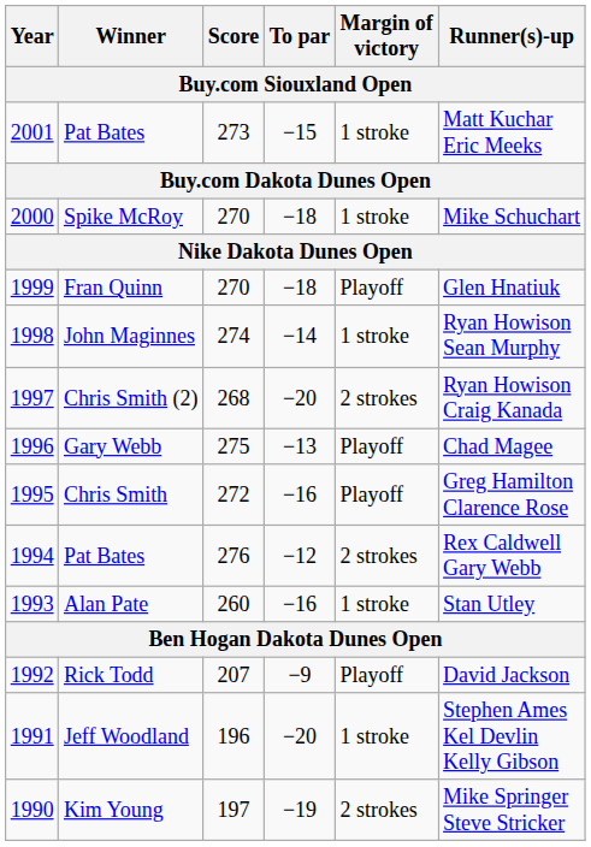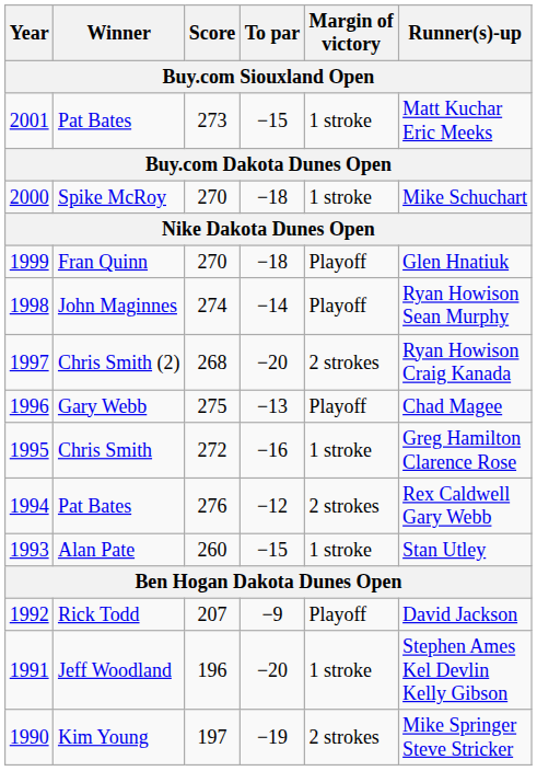John Maginnes | Margin of victory: 1 stroke -> Playoff
Chris Smith | Margin of victory: Playoff -> 1 stroke
Alan Pate | To par: −16 -> −15
